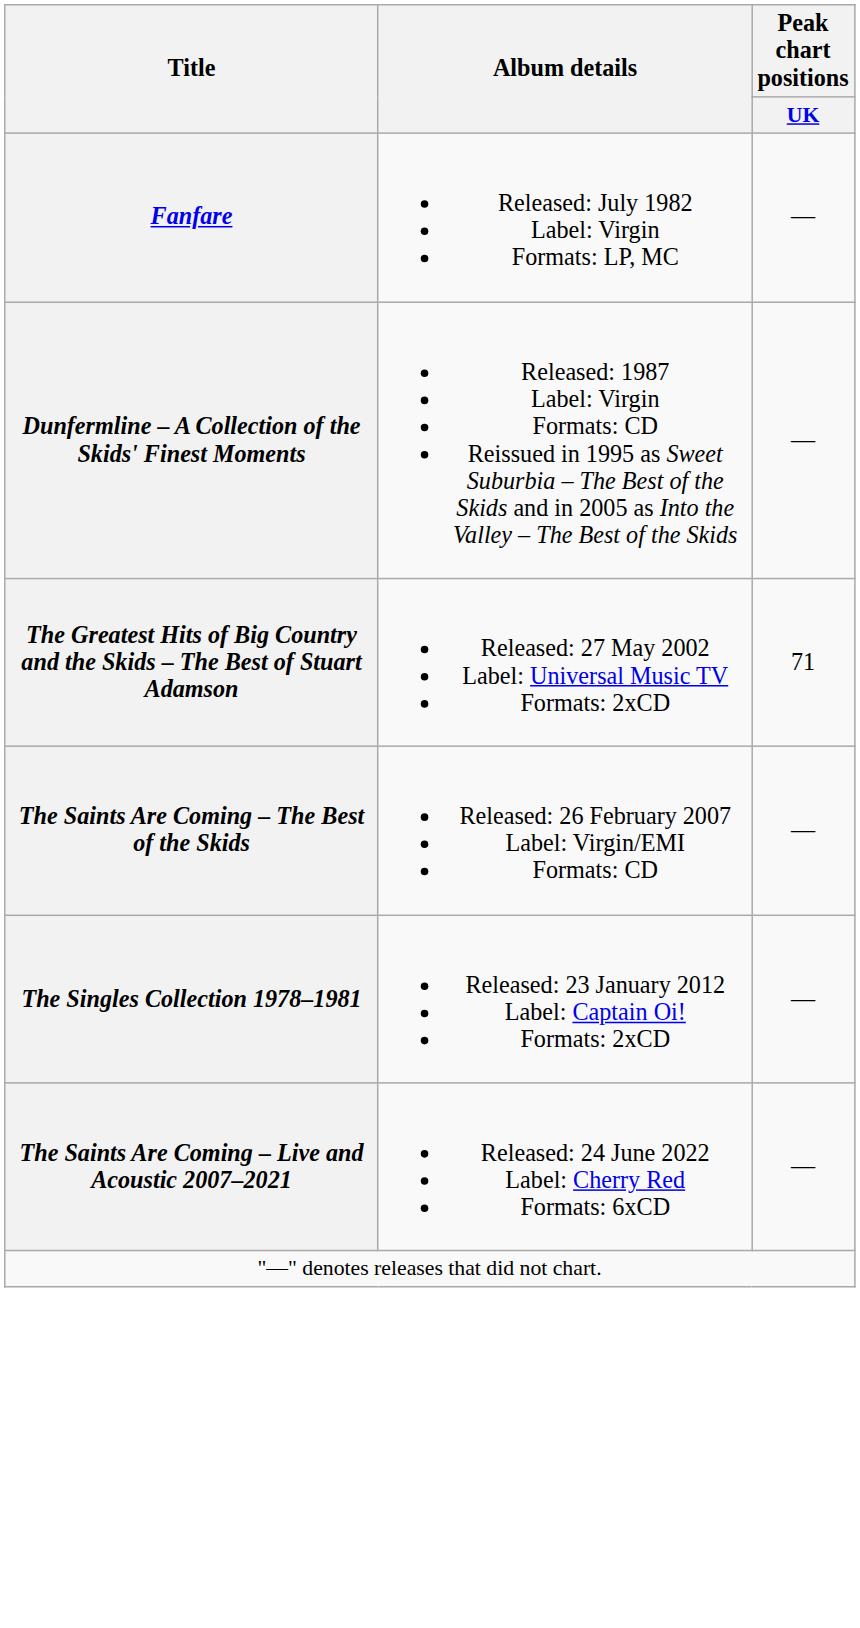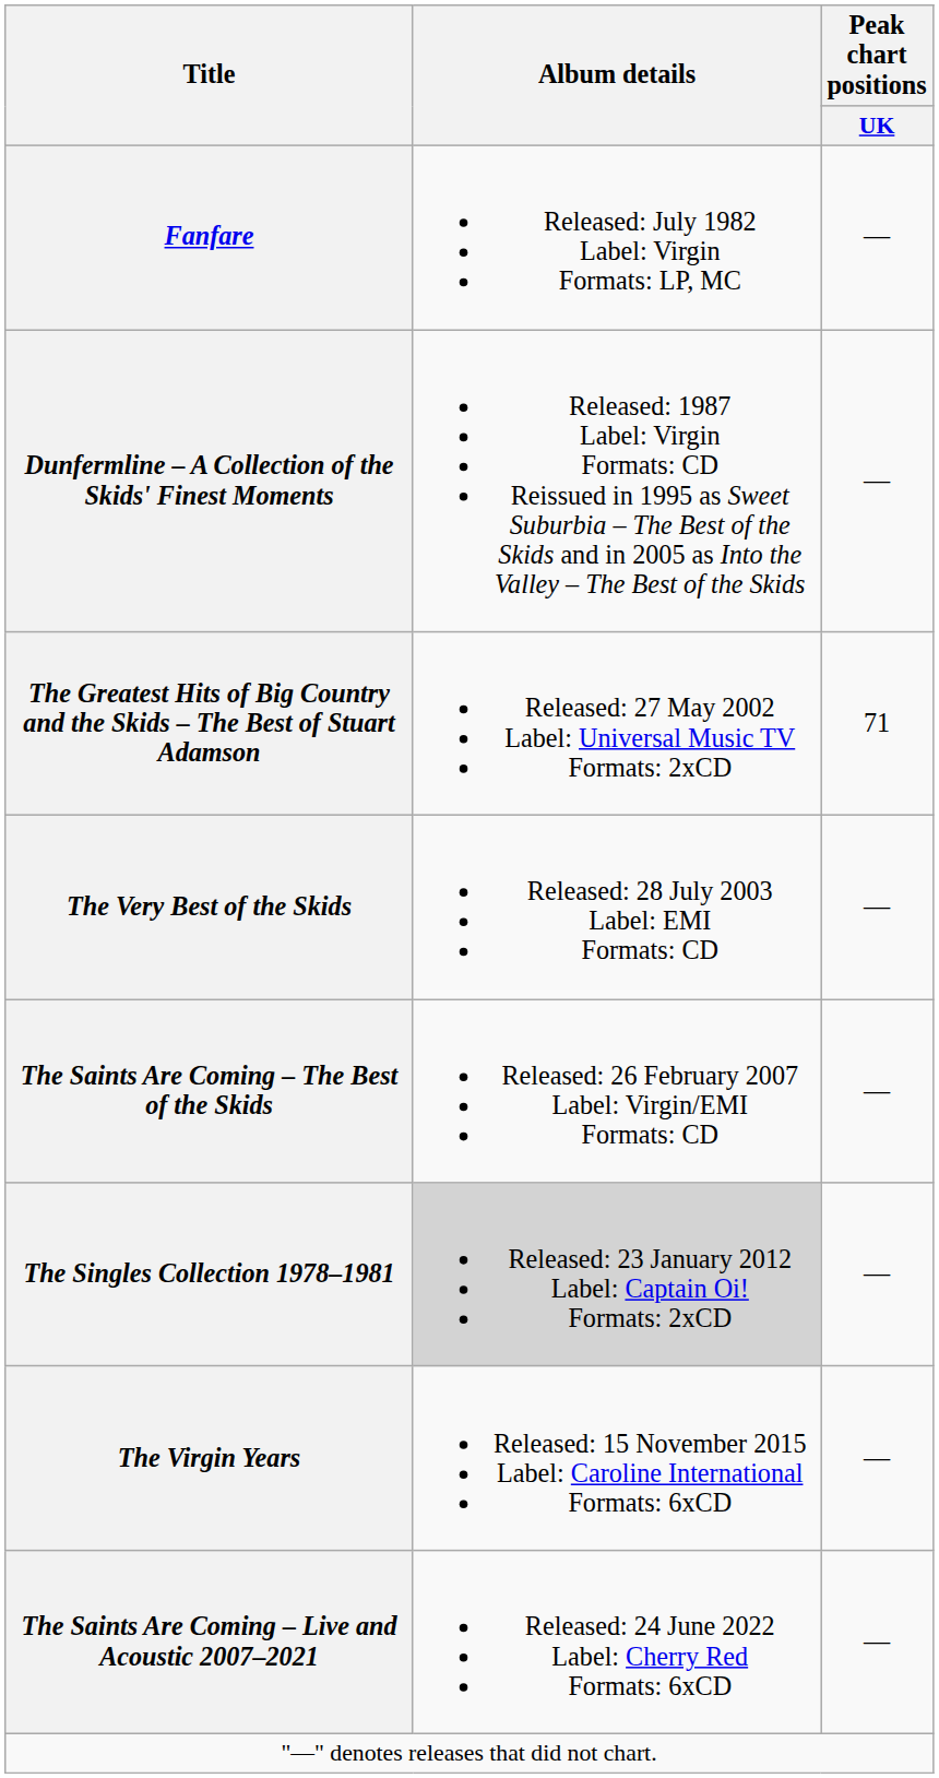+ row: The Very Best of the Skids | Released: 28 July 2003 Label: EMI Formats: CD | —
The Singles Collection 1978–1981 | Album details: no background -> lightgrey background
+ row: The Virgin Years | Released: 15 November 2015 Label: Caroline International Formats: 6xCD | —
